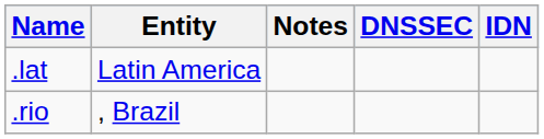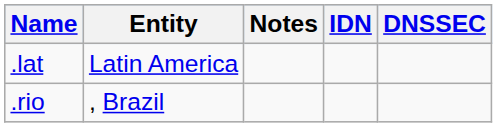columns swapped: IDN <-> DNSSEC
